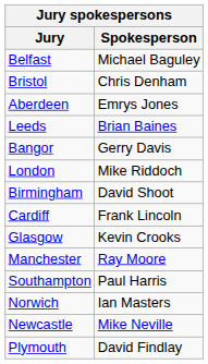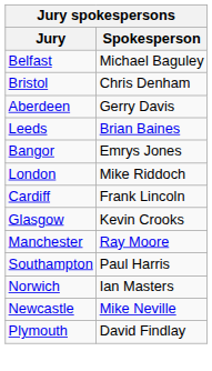Aberdeen | Spokesperson: Emrys Jones -> Gerry Davis
Bangor | Spokesperson: Gerry Davis -> Emrys Jones
- row: Birmingham | David Shoot
